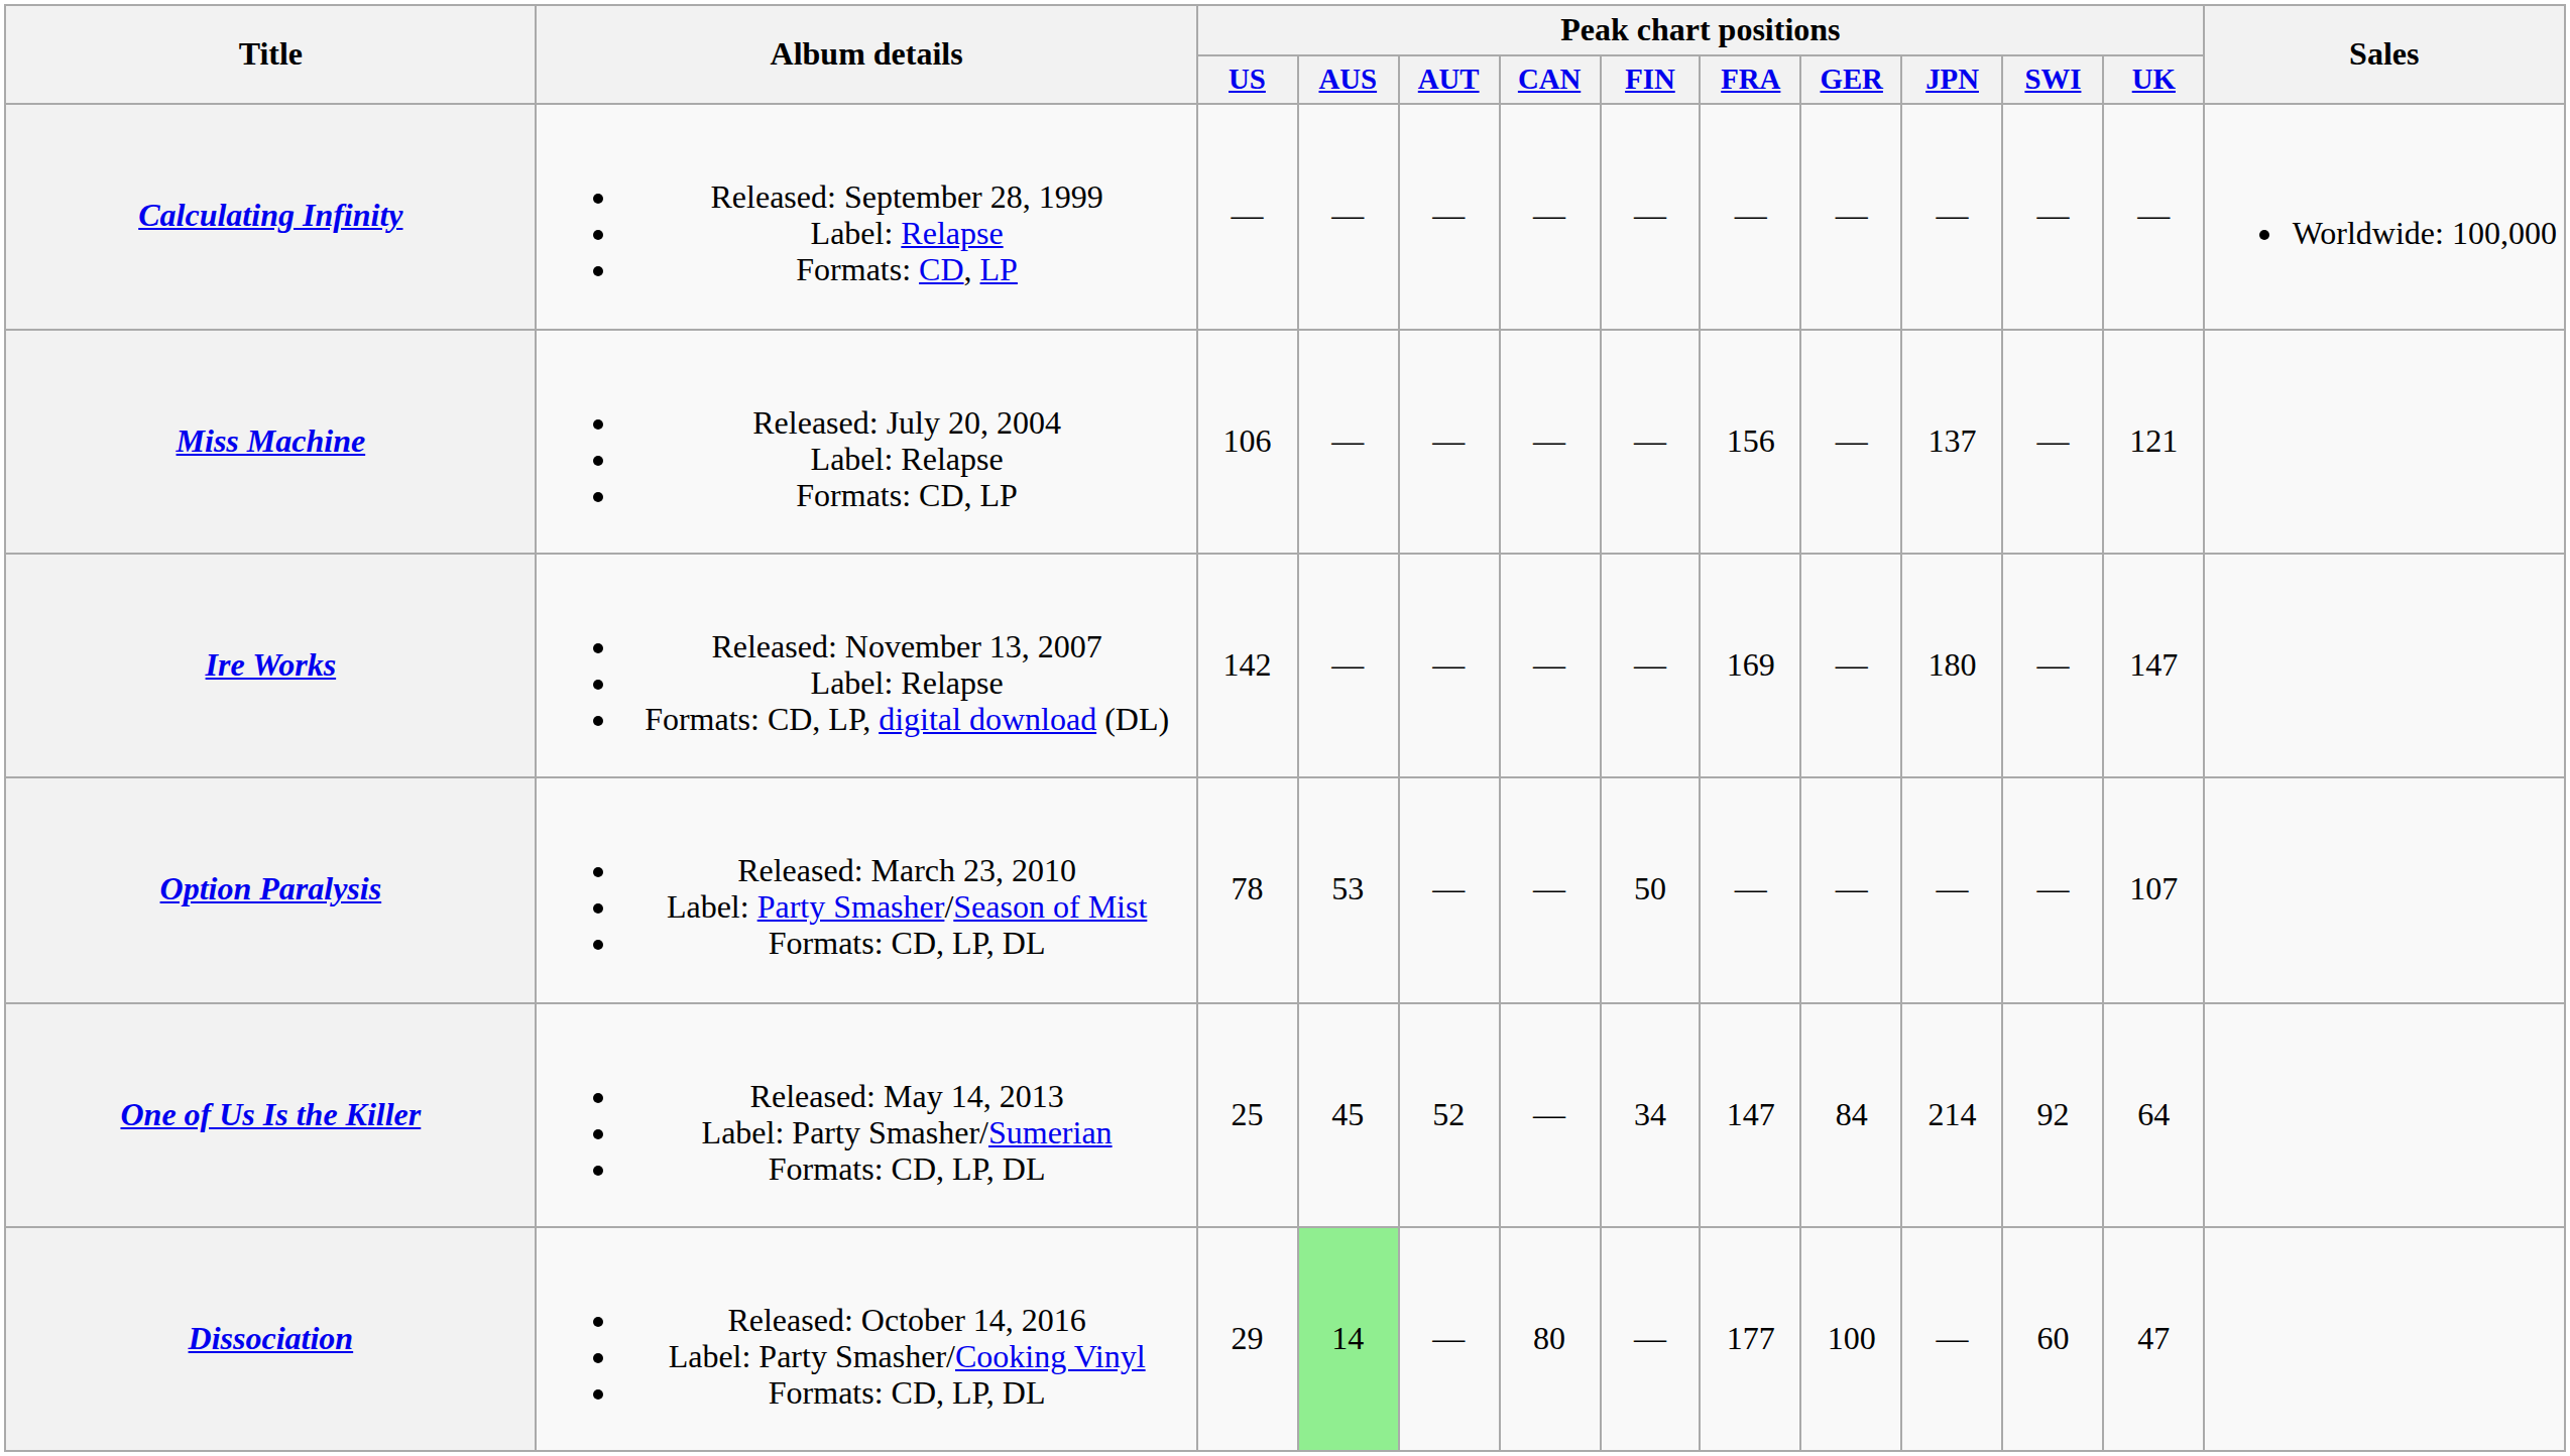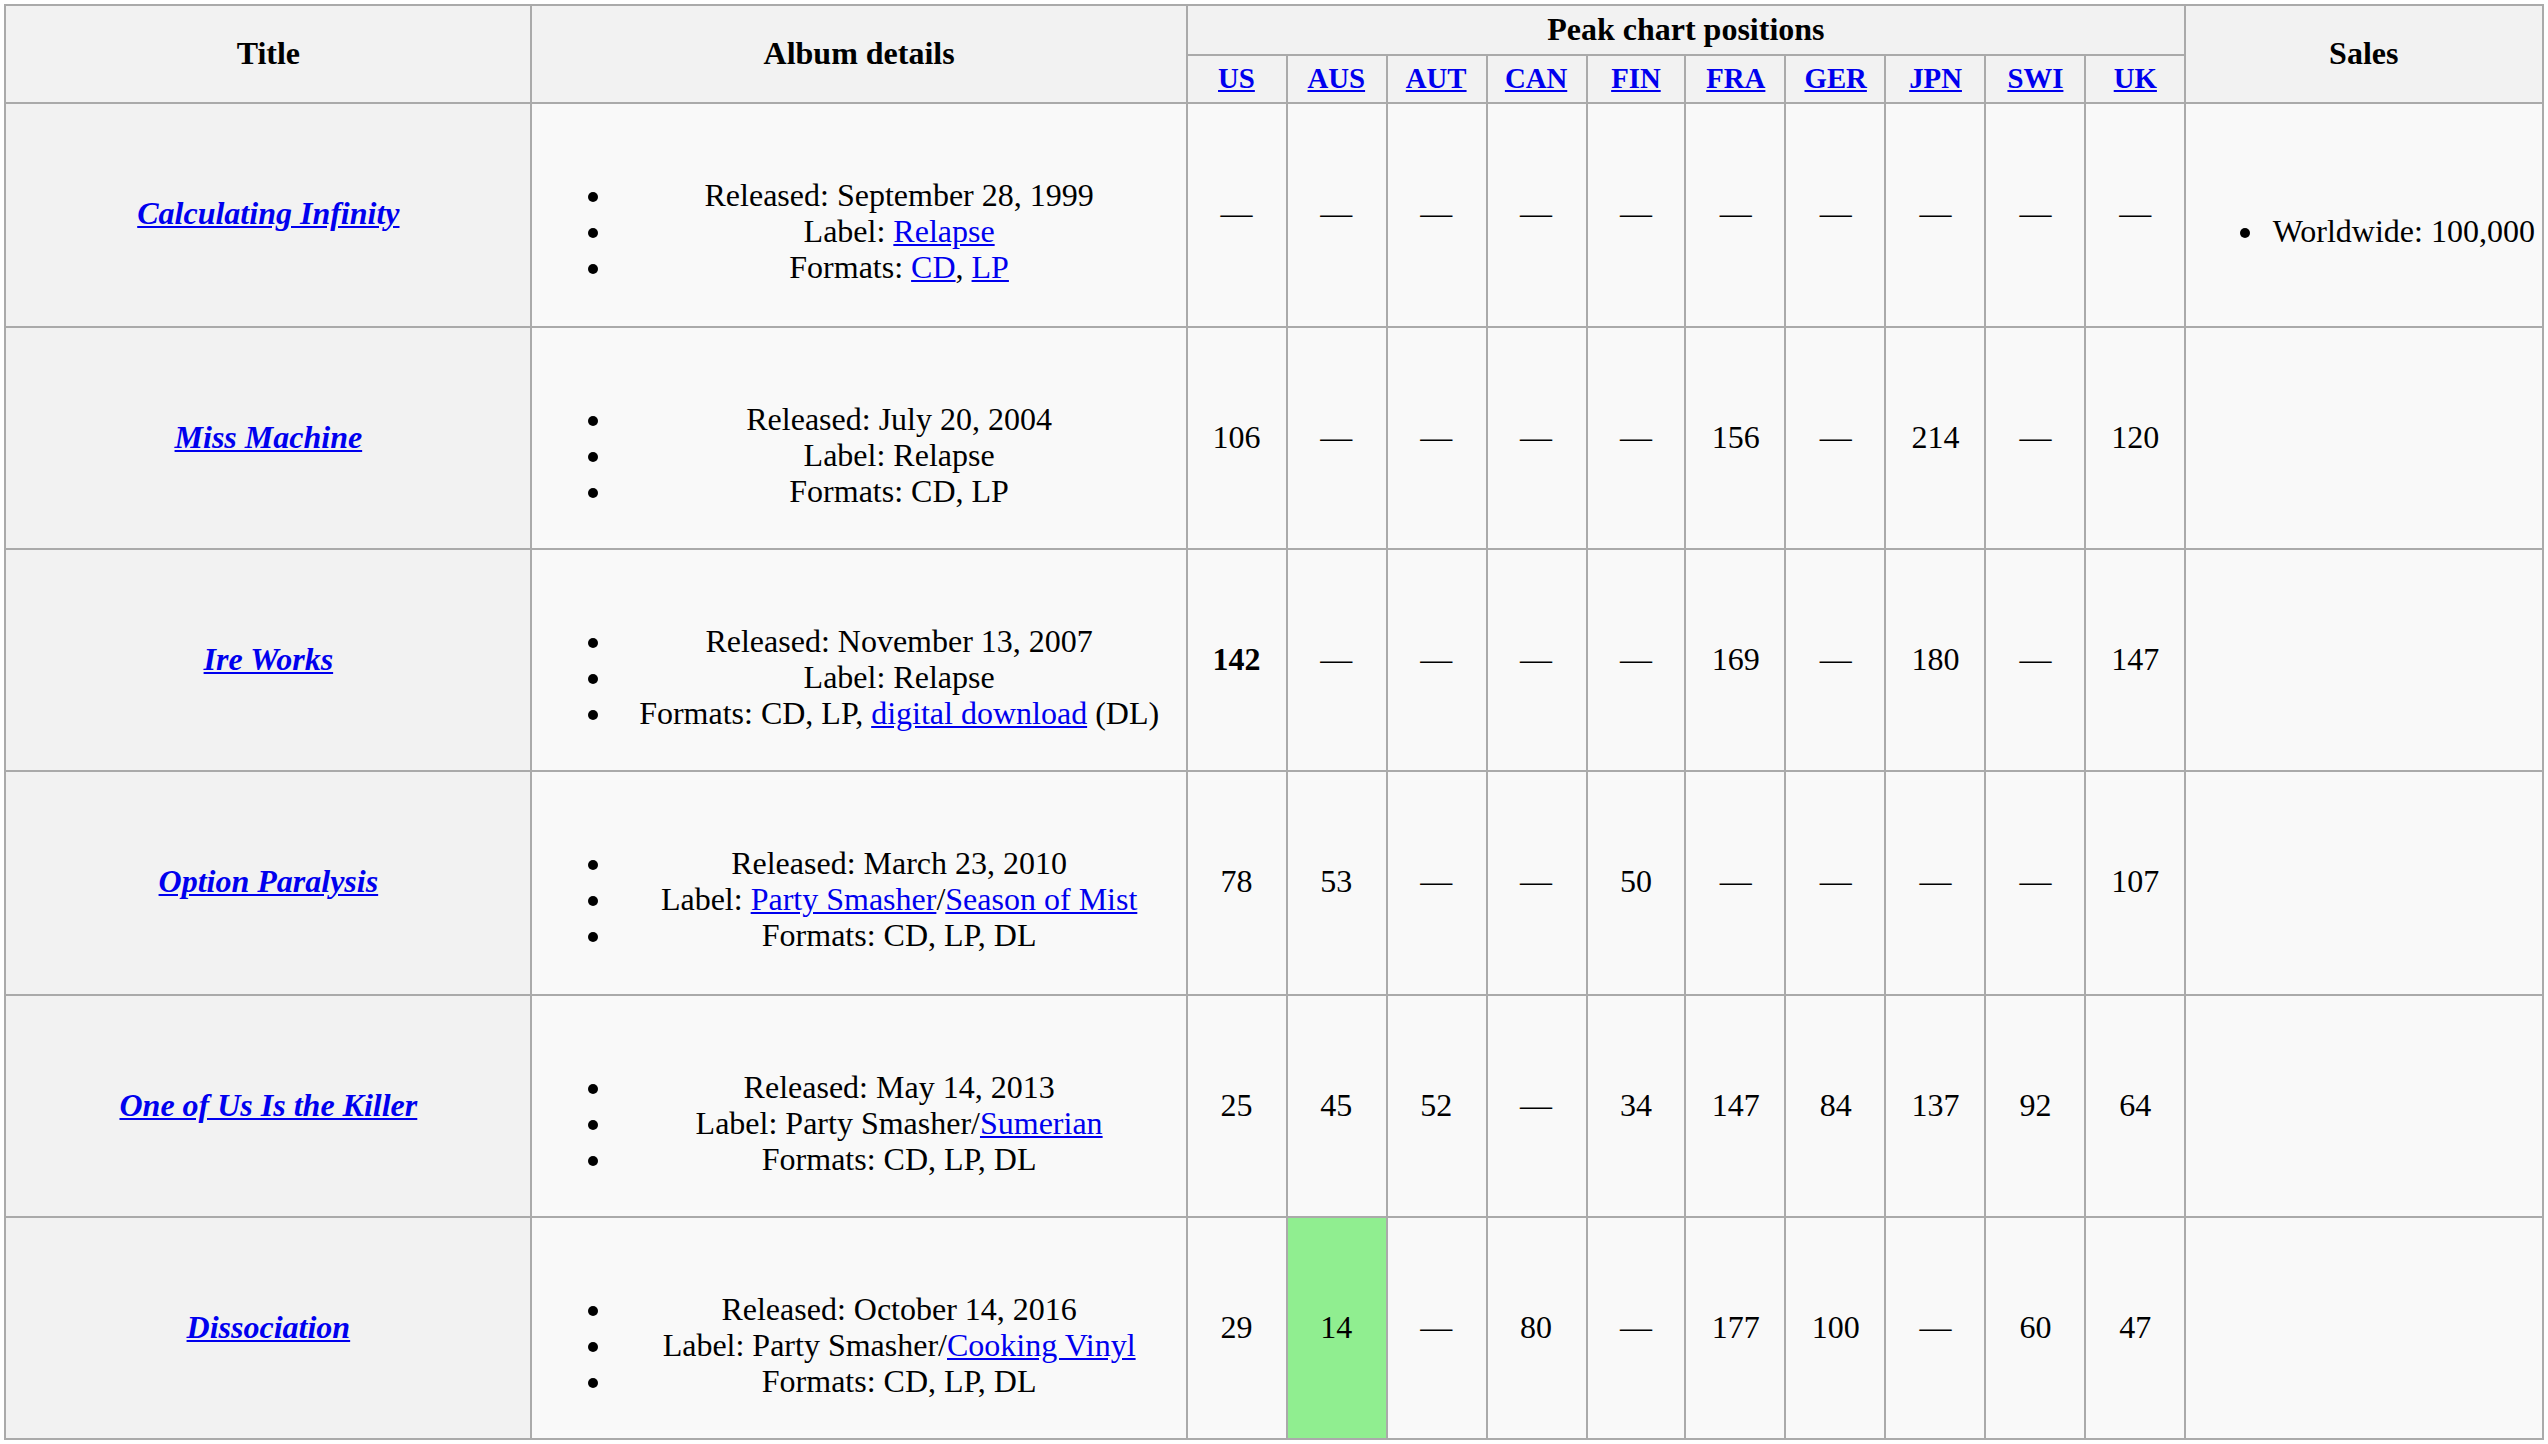Miss Machine | Peak chart positions / JPN: 137 -> 214
Miss Machine | Peak chart positions / UK: 121 -> 120
Ire Works | Peak chart positions / US: normal -> bold
One of Us Is the Killer | Peak chart positions / JPN: 214 -> 137
